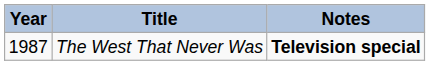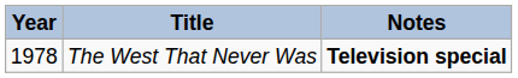The West That Never Was | Year: 1987 -> 1978
